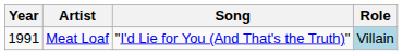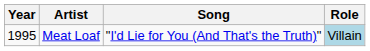Meat Loaf | Year: 1991 -> 1995
